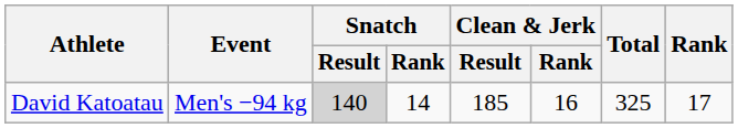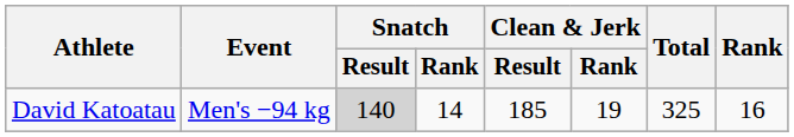David Katoatau | Clean & Jerk / Rank: 16 -> 19
David Katoatau | Rank: 17 -> 16
